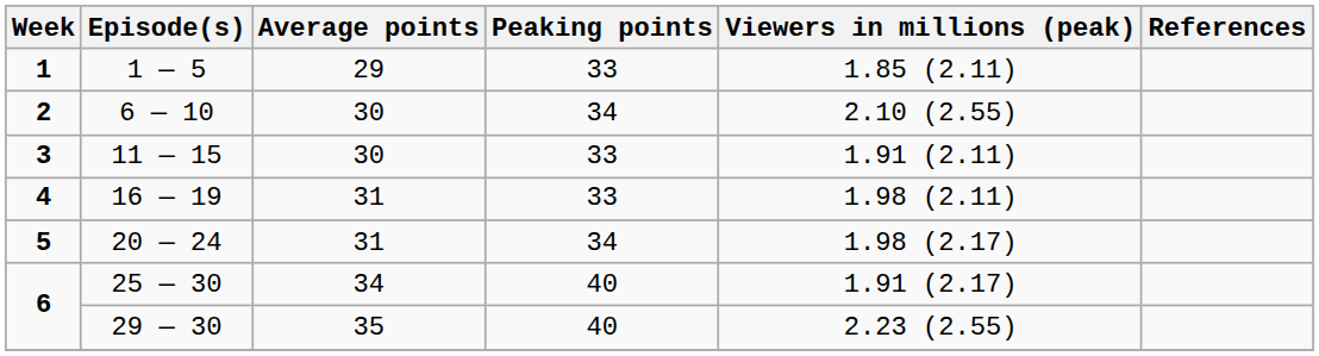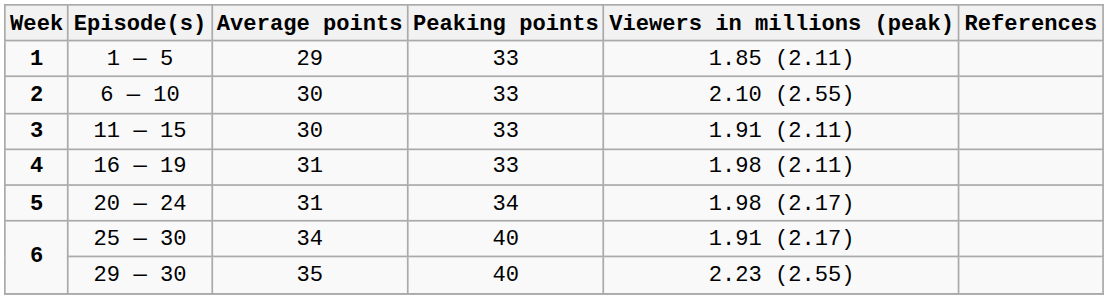6 — 10 | Peaking points: 34 -> 33
